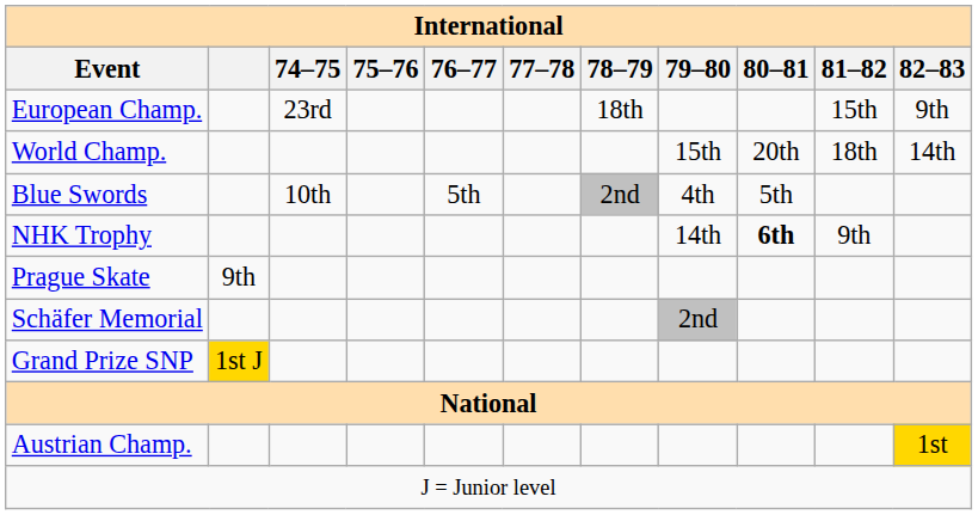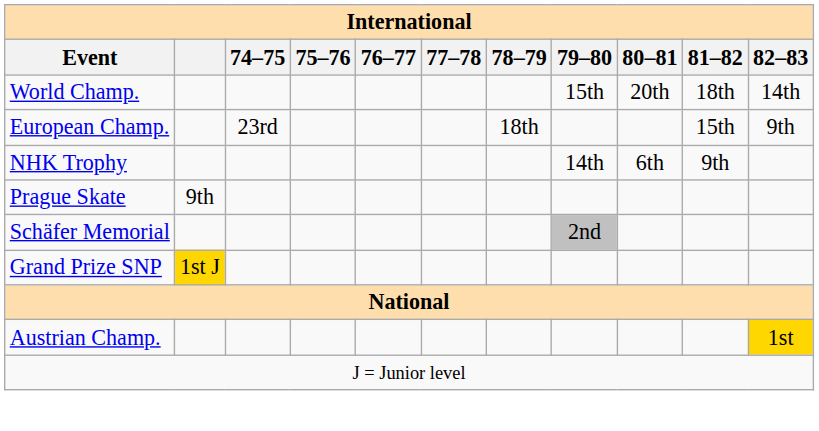rows swapped: World Champ. <-> European Champ.
- row: Blue Swords | 10th | 5th | 2nd | 4th | 5th
NHK Trophy | 80–81: bold -> normal
